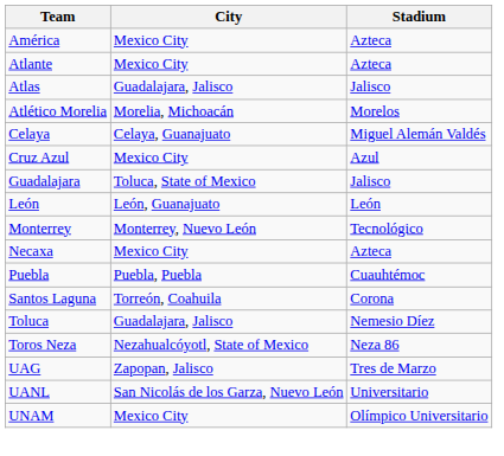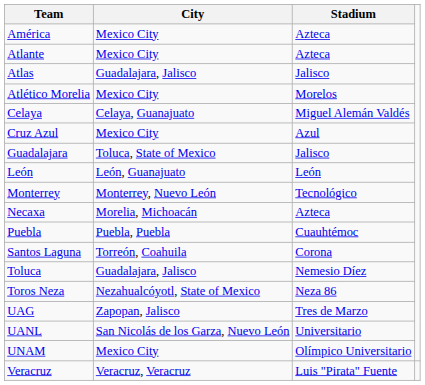Atlético Morelia | City: Morelia, Michoacán -> Mexico City
Necaxa | City: Mexico City -> Morelia, Michoacán
+ row: Veracruz | Veracruz, Veracruz | Luis "Pirata" Fuente
